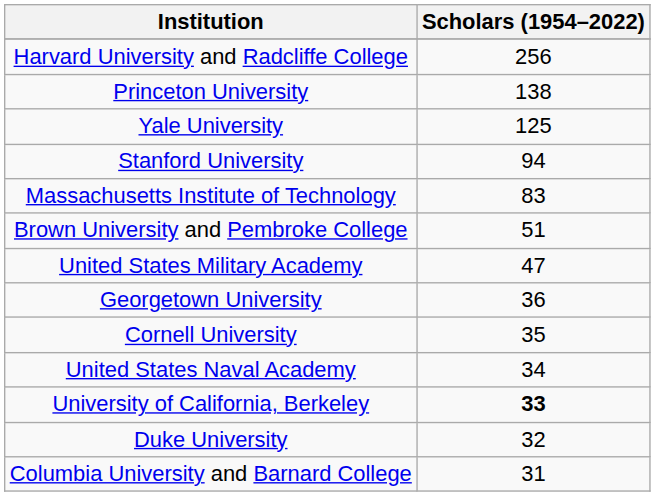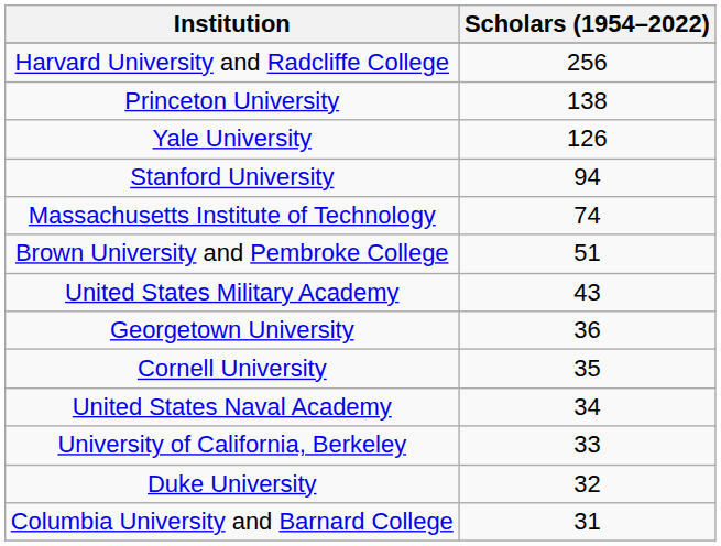Yale University | Scholars (1954–2022): 125 -> 126
Massachusetts Institute of Technology | Scholars (1954–2022): 83 -> 74
United States Military Academy | Scholars (1954–2022): 47 -> 43
University of California, Berkeley | Scholars (1954–2022): bold -> normal
